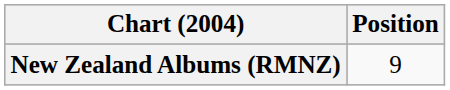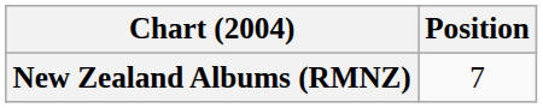New Zealand Albums (RMNZ) | Position: 9 -> 7
